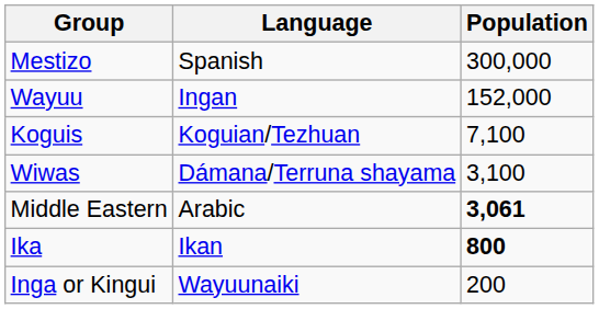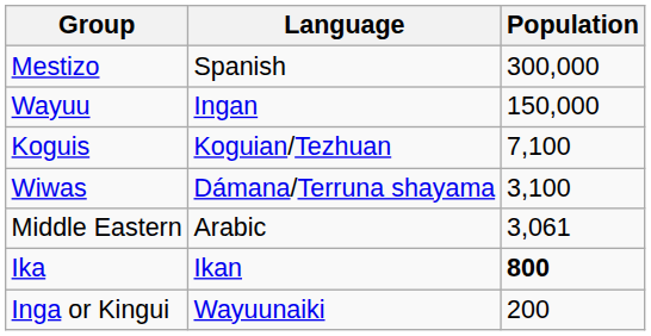Wayuu | Population: 152,000 -> 150,000
Middle Eastern | Population: bold -> normal
